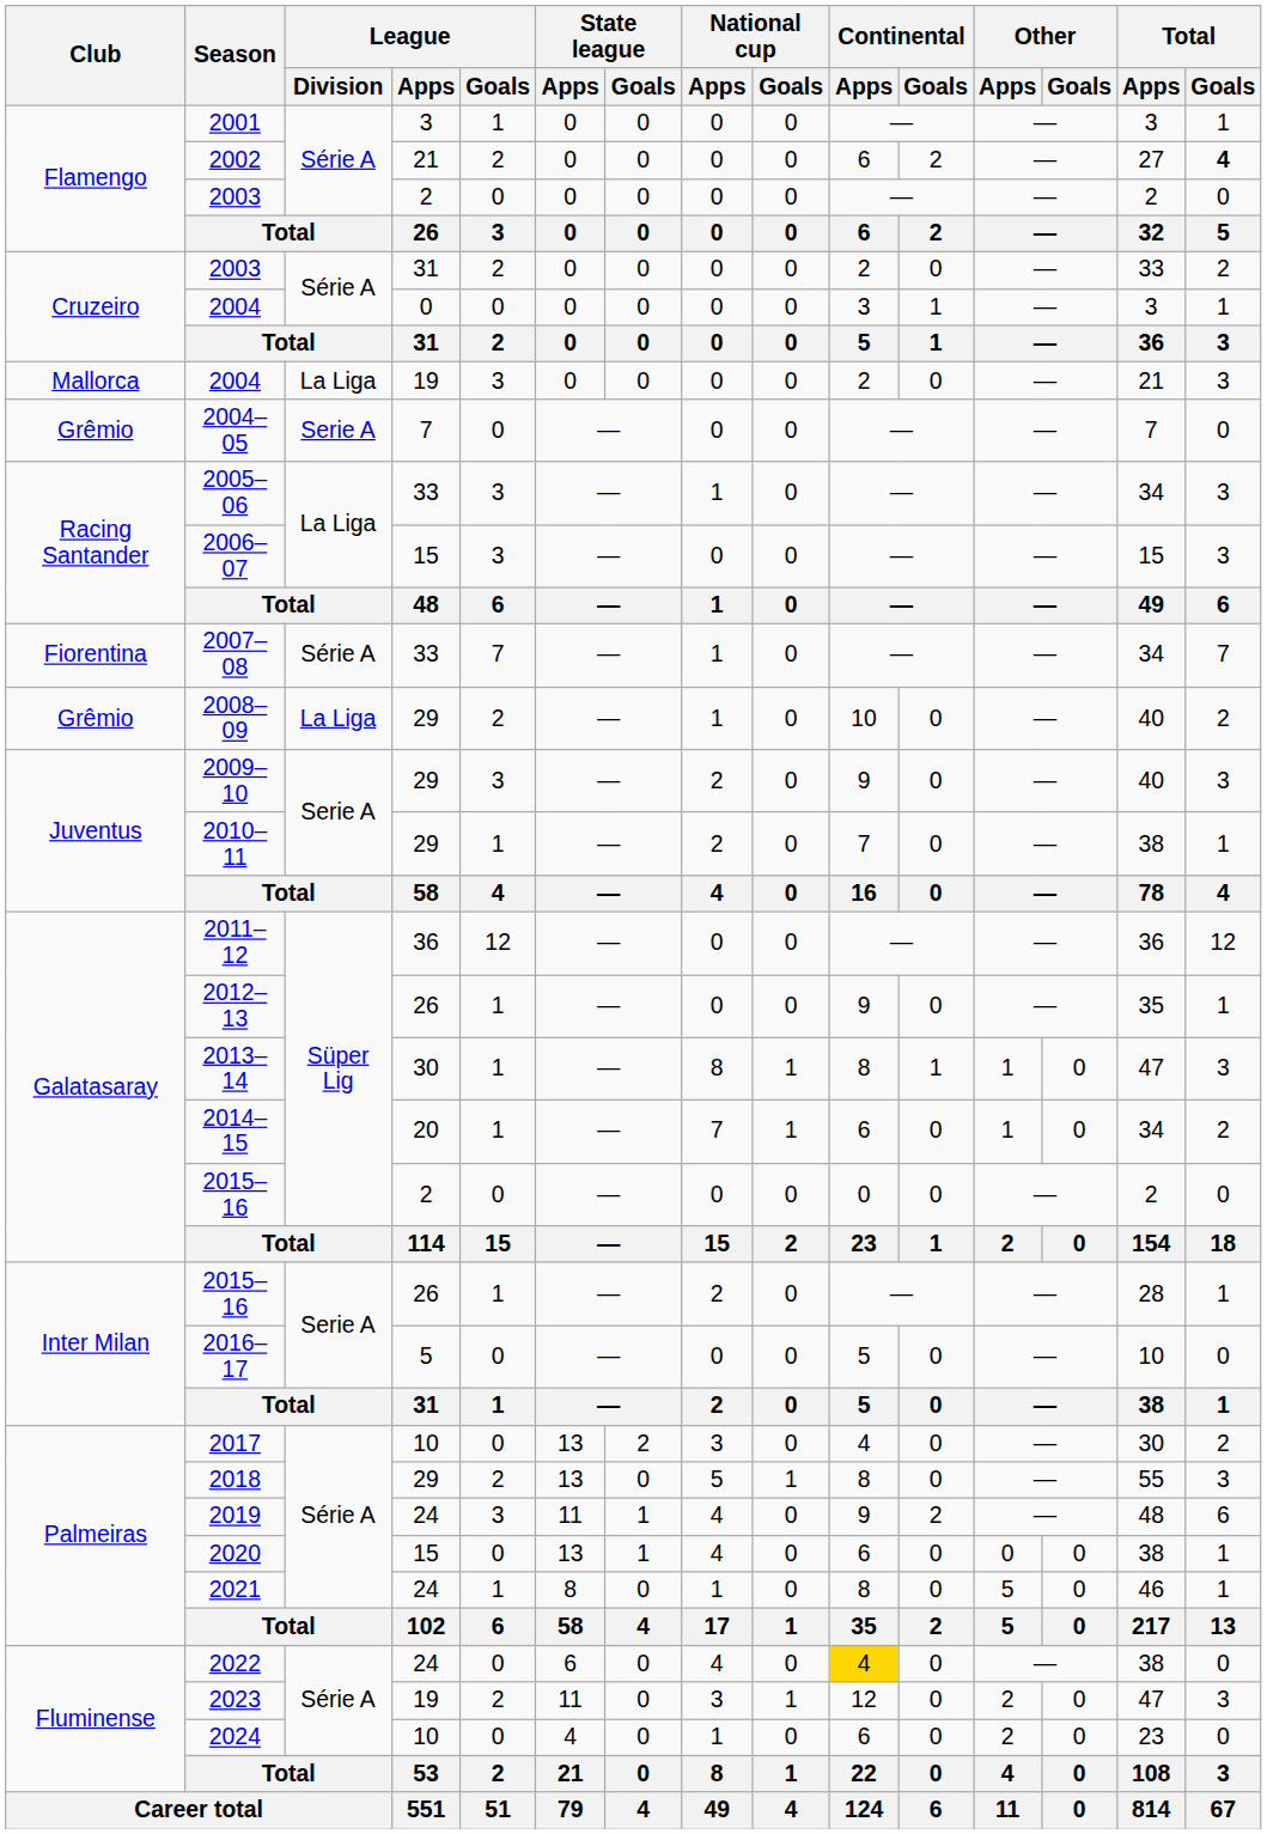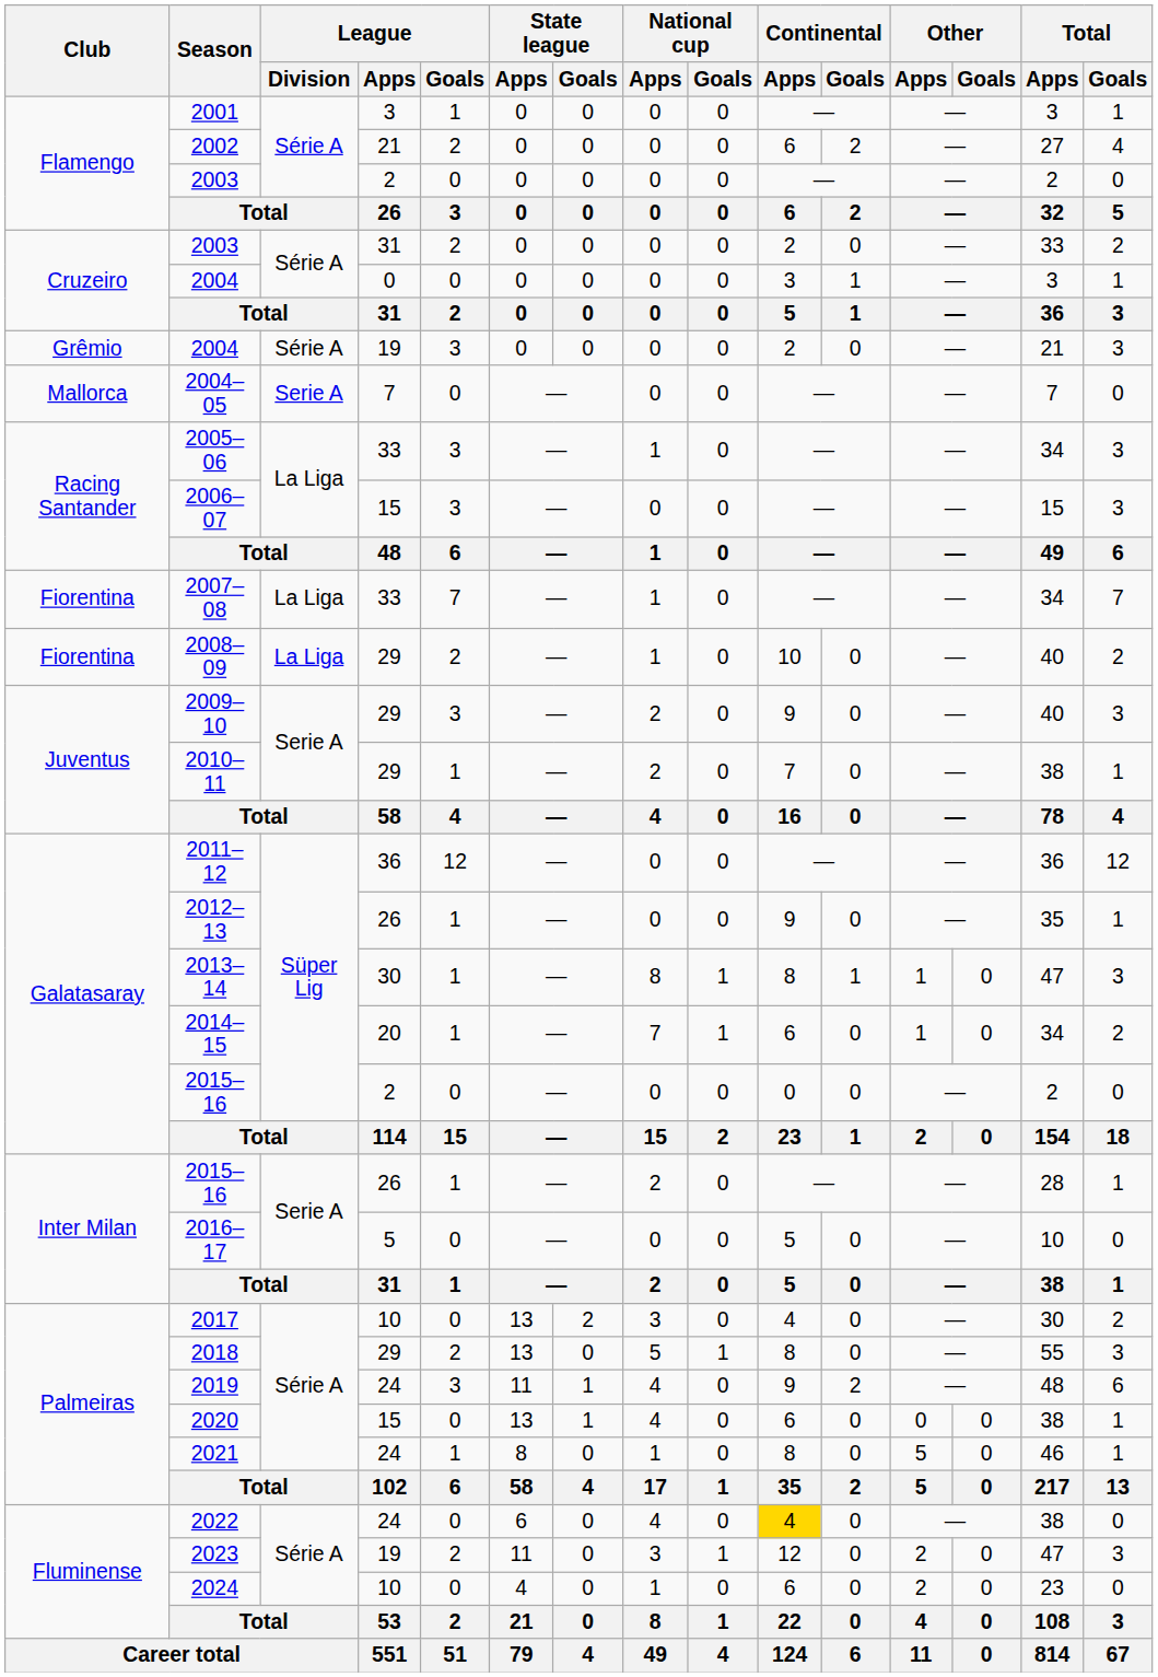2002 | Total / Goals: bold -> normal
2004 / 19 | Club: Mallorca -> Grêmio
2004 / 19 | League / Division: La Liga -> Série A
2004–05 | Club: Grêmio -> Mallorca
2007–08 | League / Division: Série A -> La Liga
2008–09 | Club: Grêmio -> Fiorentina
